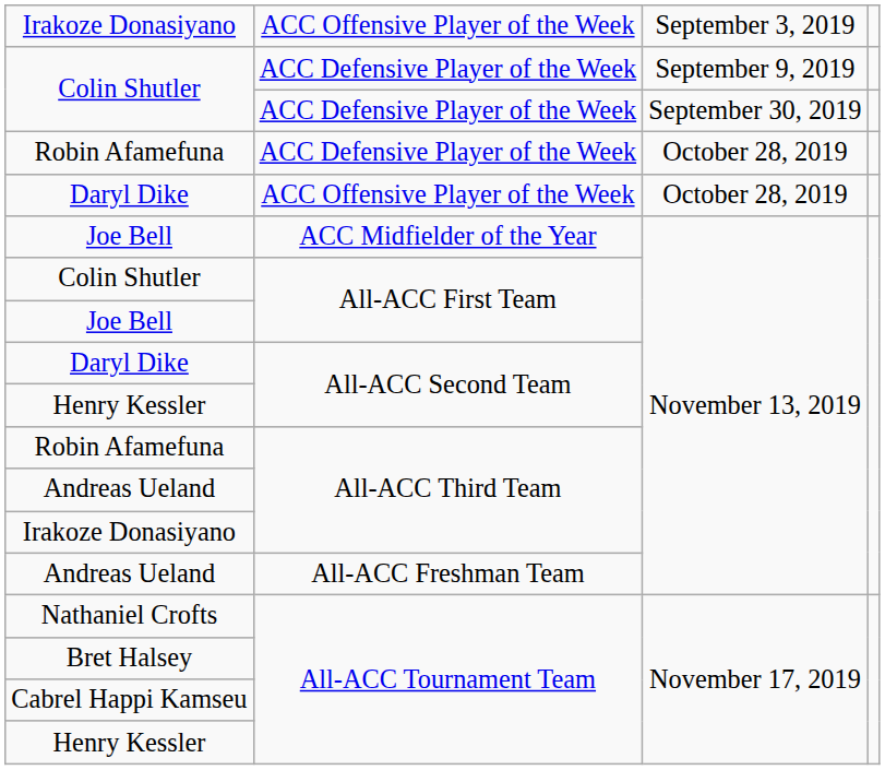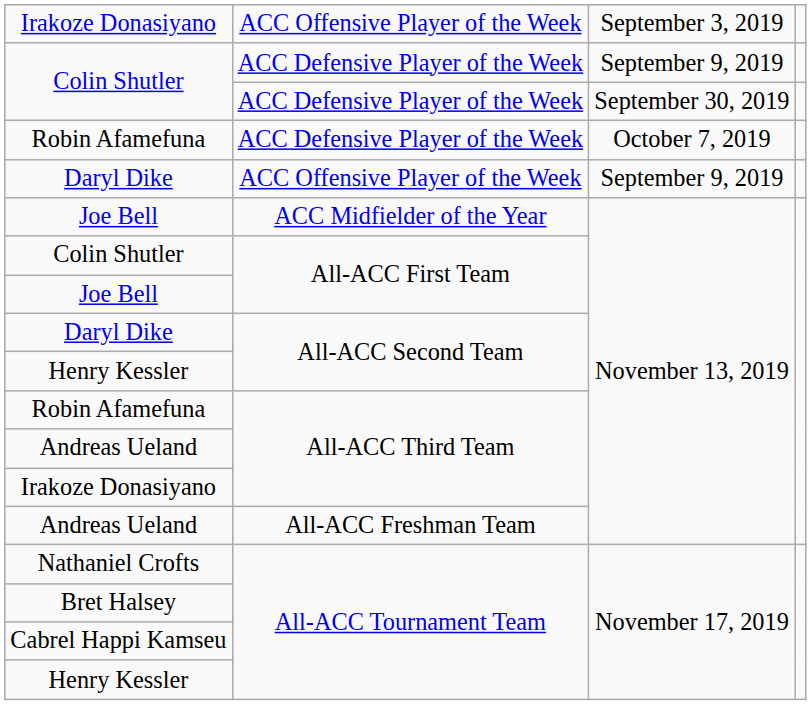Robin Afamefuna / ACC Defensive Player of the Week | column 3: October 28, 2019 -> October 7, 2019
Daryl Dike / ACC Offensive Player of the Week | column 3: October 28, 2019 -> September 9, 2019
